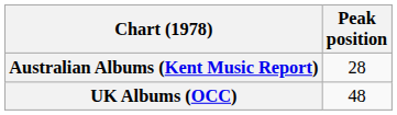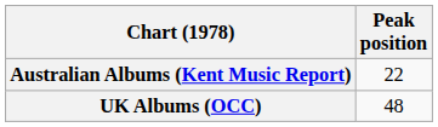Australian Albums (Kent Music Report) | Peak position: 28 -> 22
